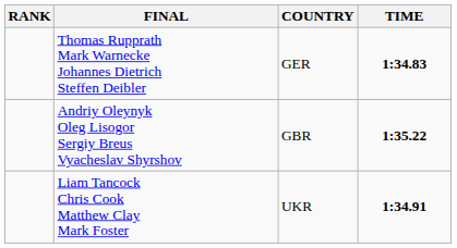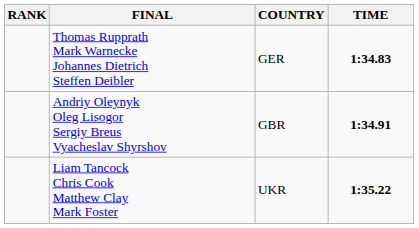Andriy Oleynyk Oleg Lisogor Sergiy Breus Vyacheslav Shyrshov | TIME: 1:35.22 -> 1:34.91
Liam Tancock Chris Cook Matthew Clay Mark Foster | TIME: 1:34.91 -> 1:35.22
